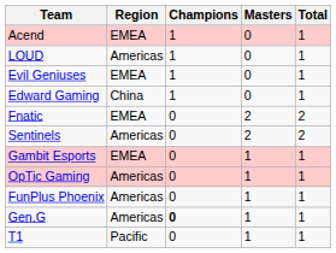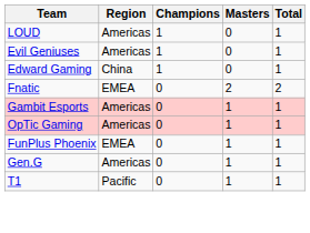- row: Acend | EMEA | 1 | 0 | 1
Evil Geniuses | Region: EMEA -> Americas
- row: Sentinels | Americas | 0 | 2 | 2
Gambit Esports | Region: EMEA -> Americas
FunPlus Phoenix | Region: Americas -> EMEA
Gen.G | Champions: bold -> normal
